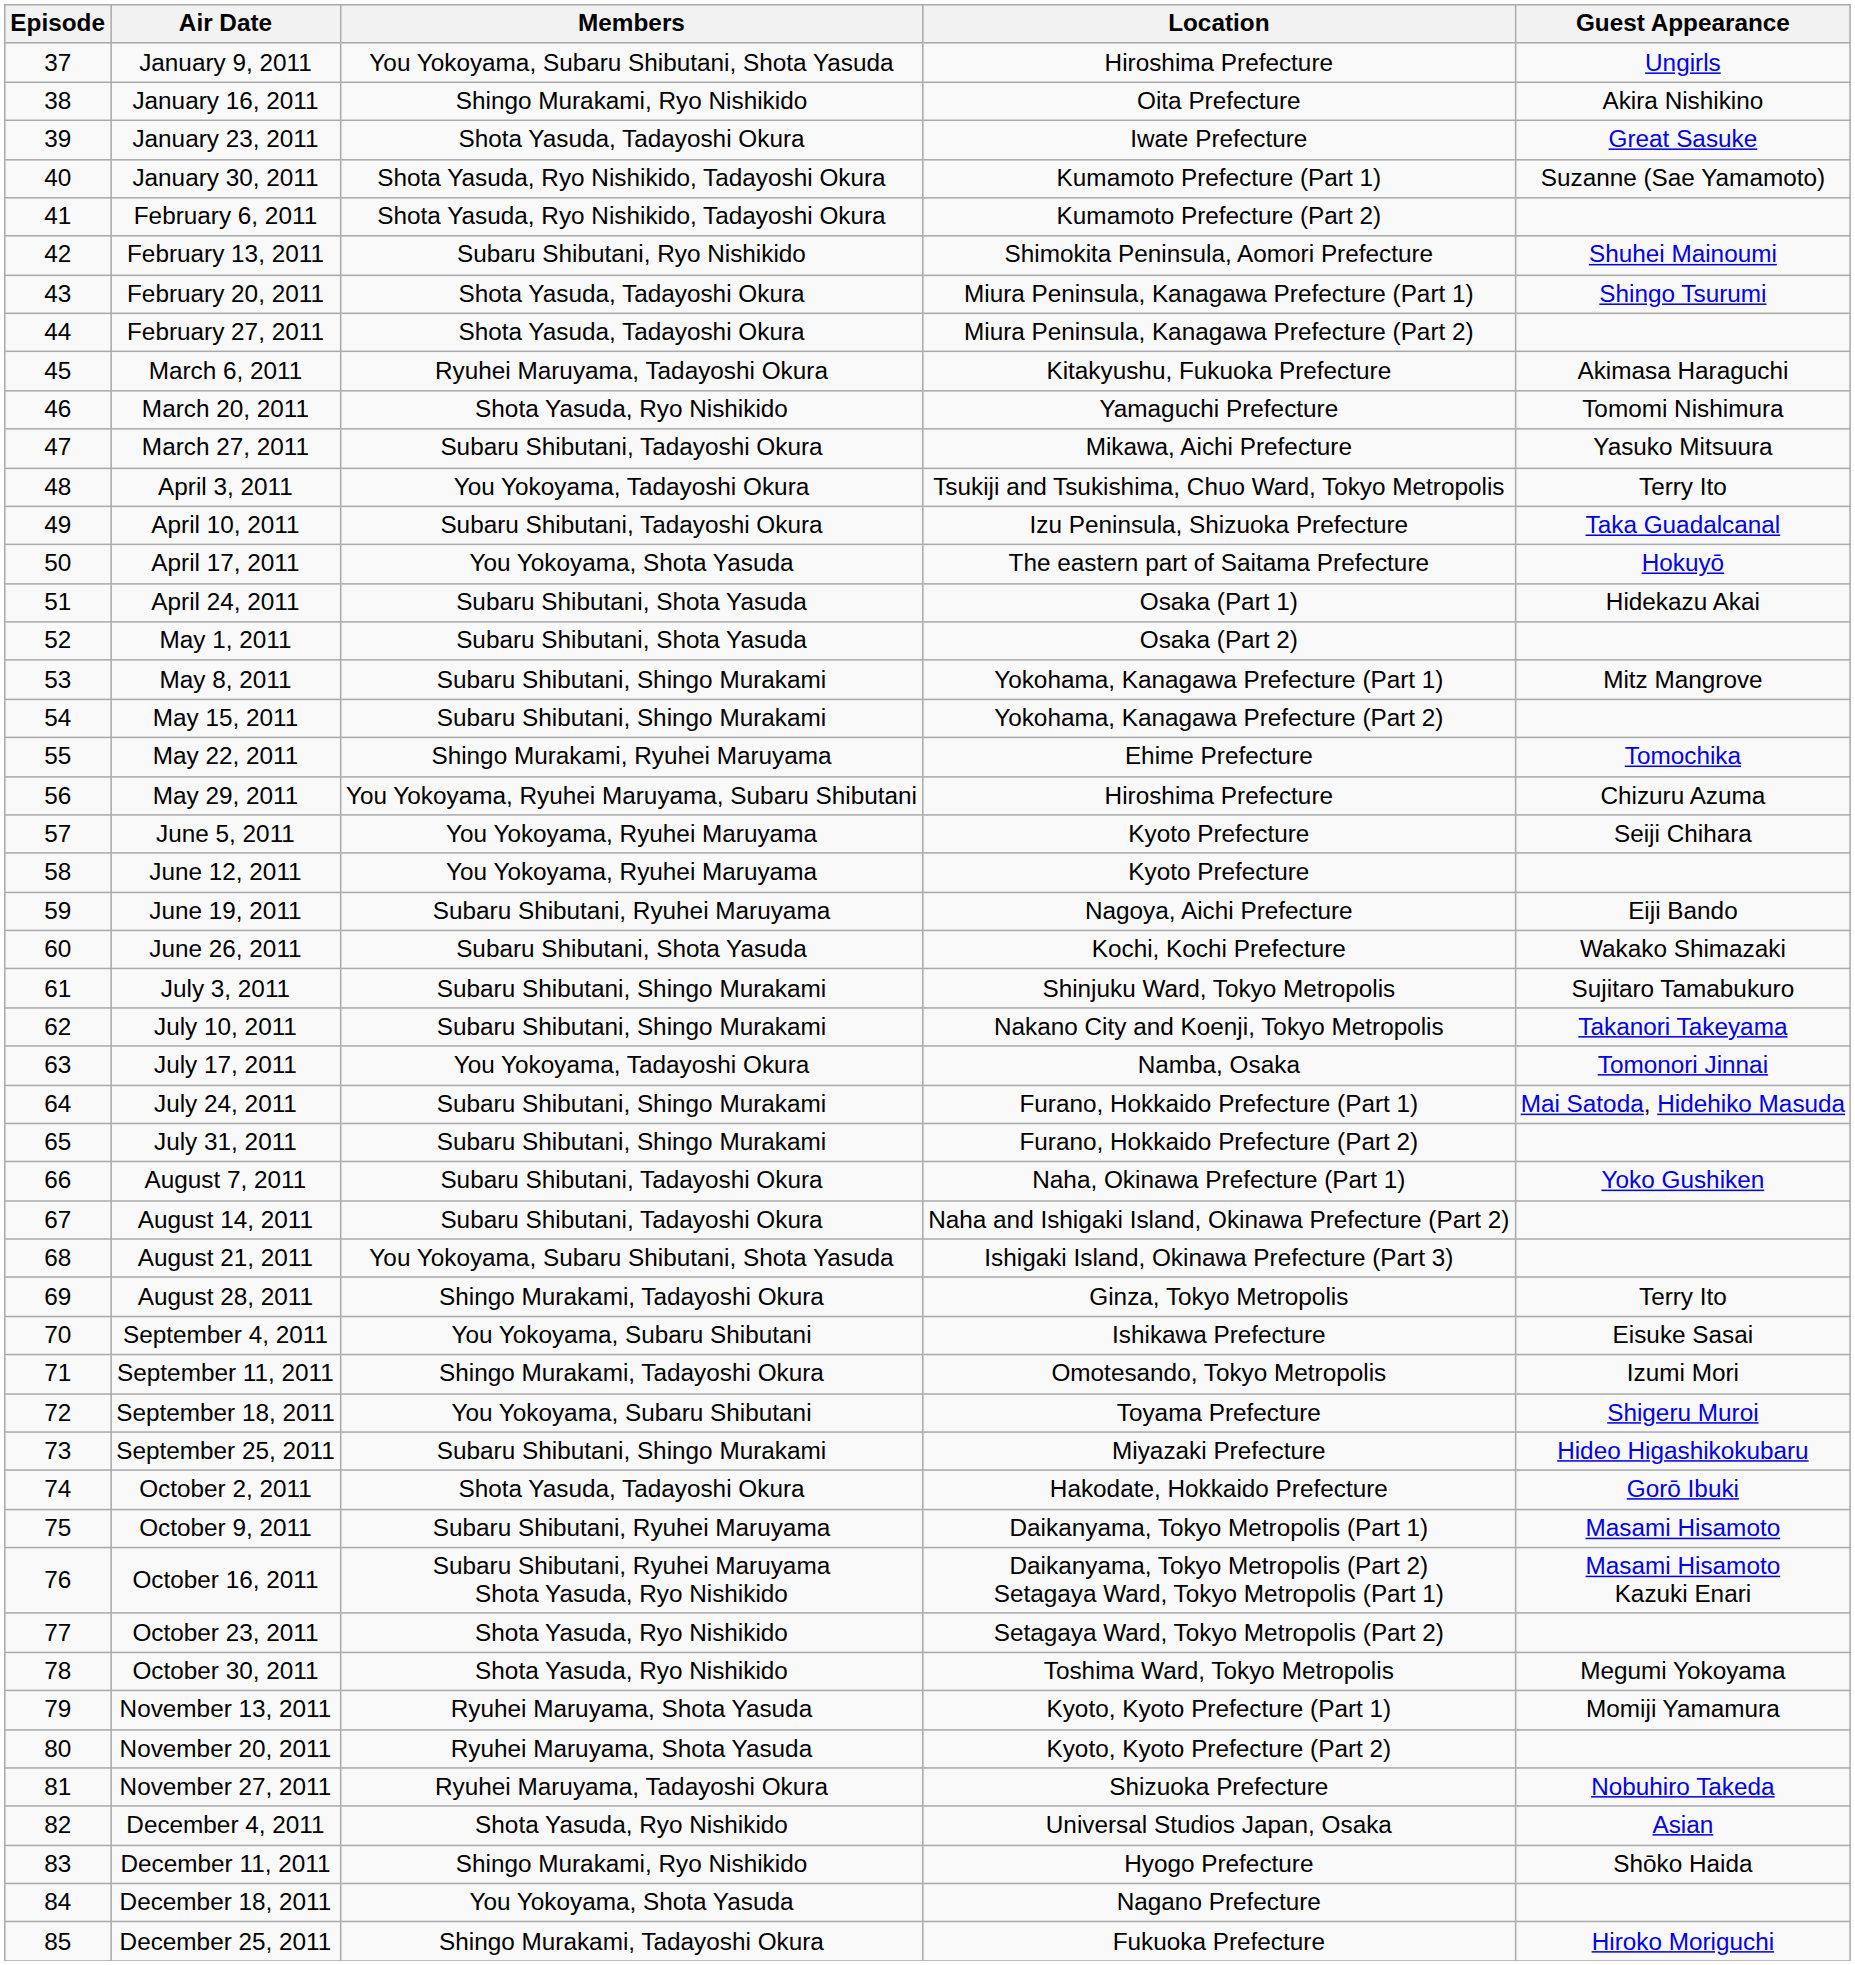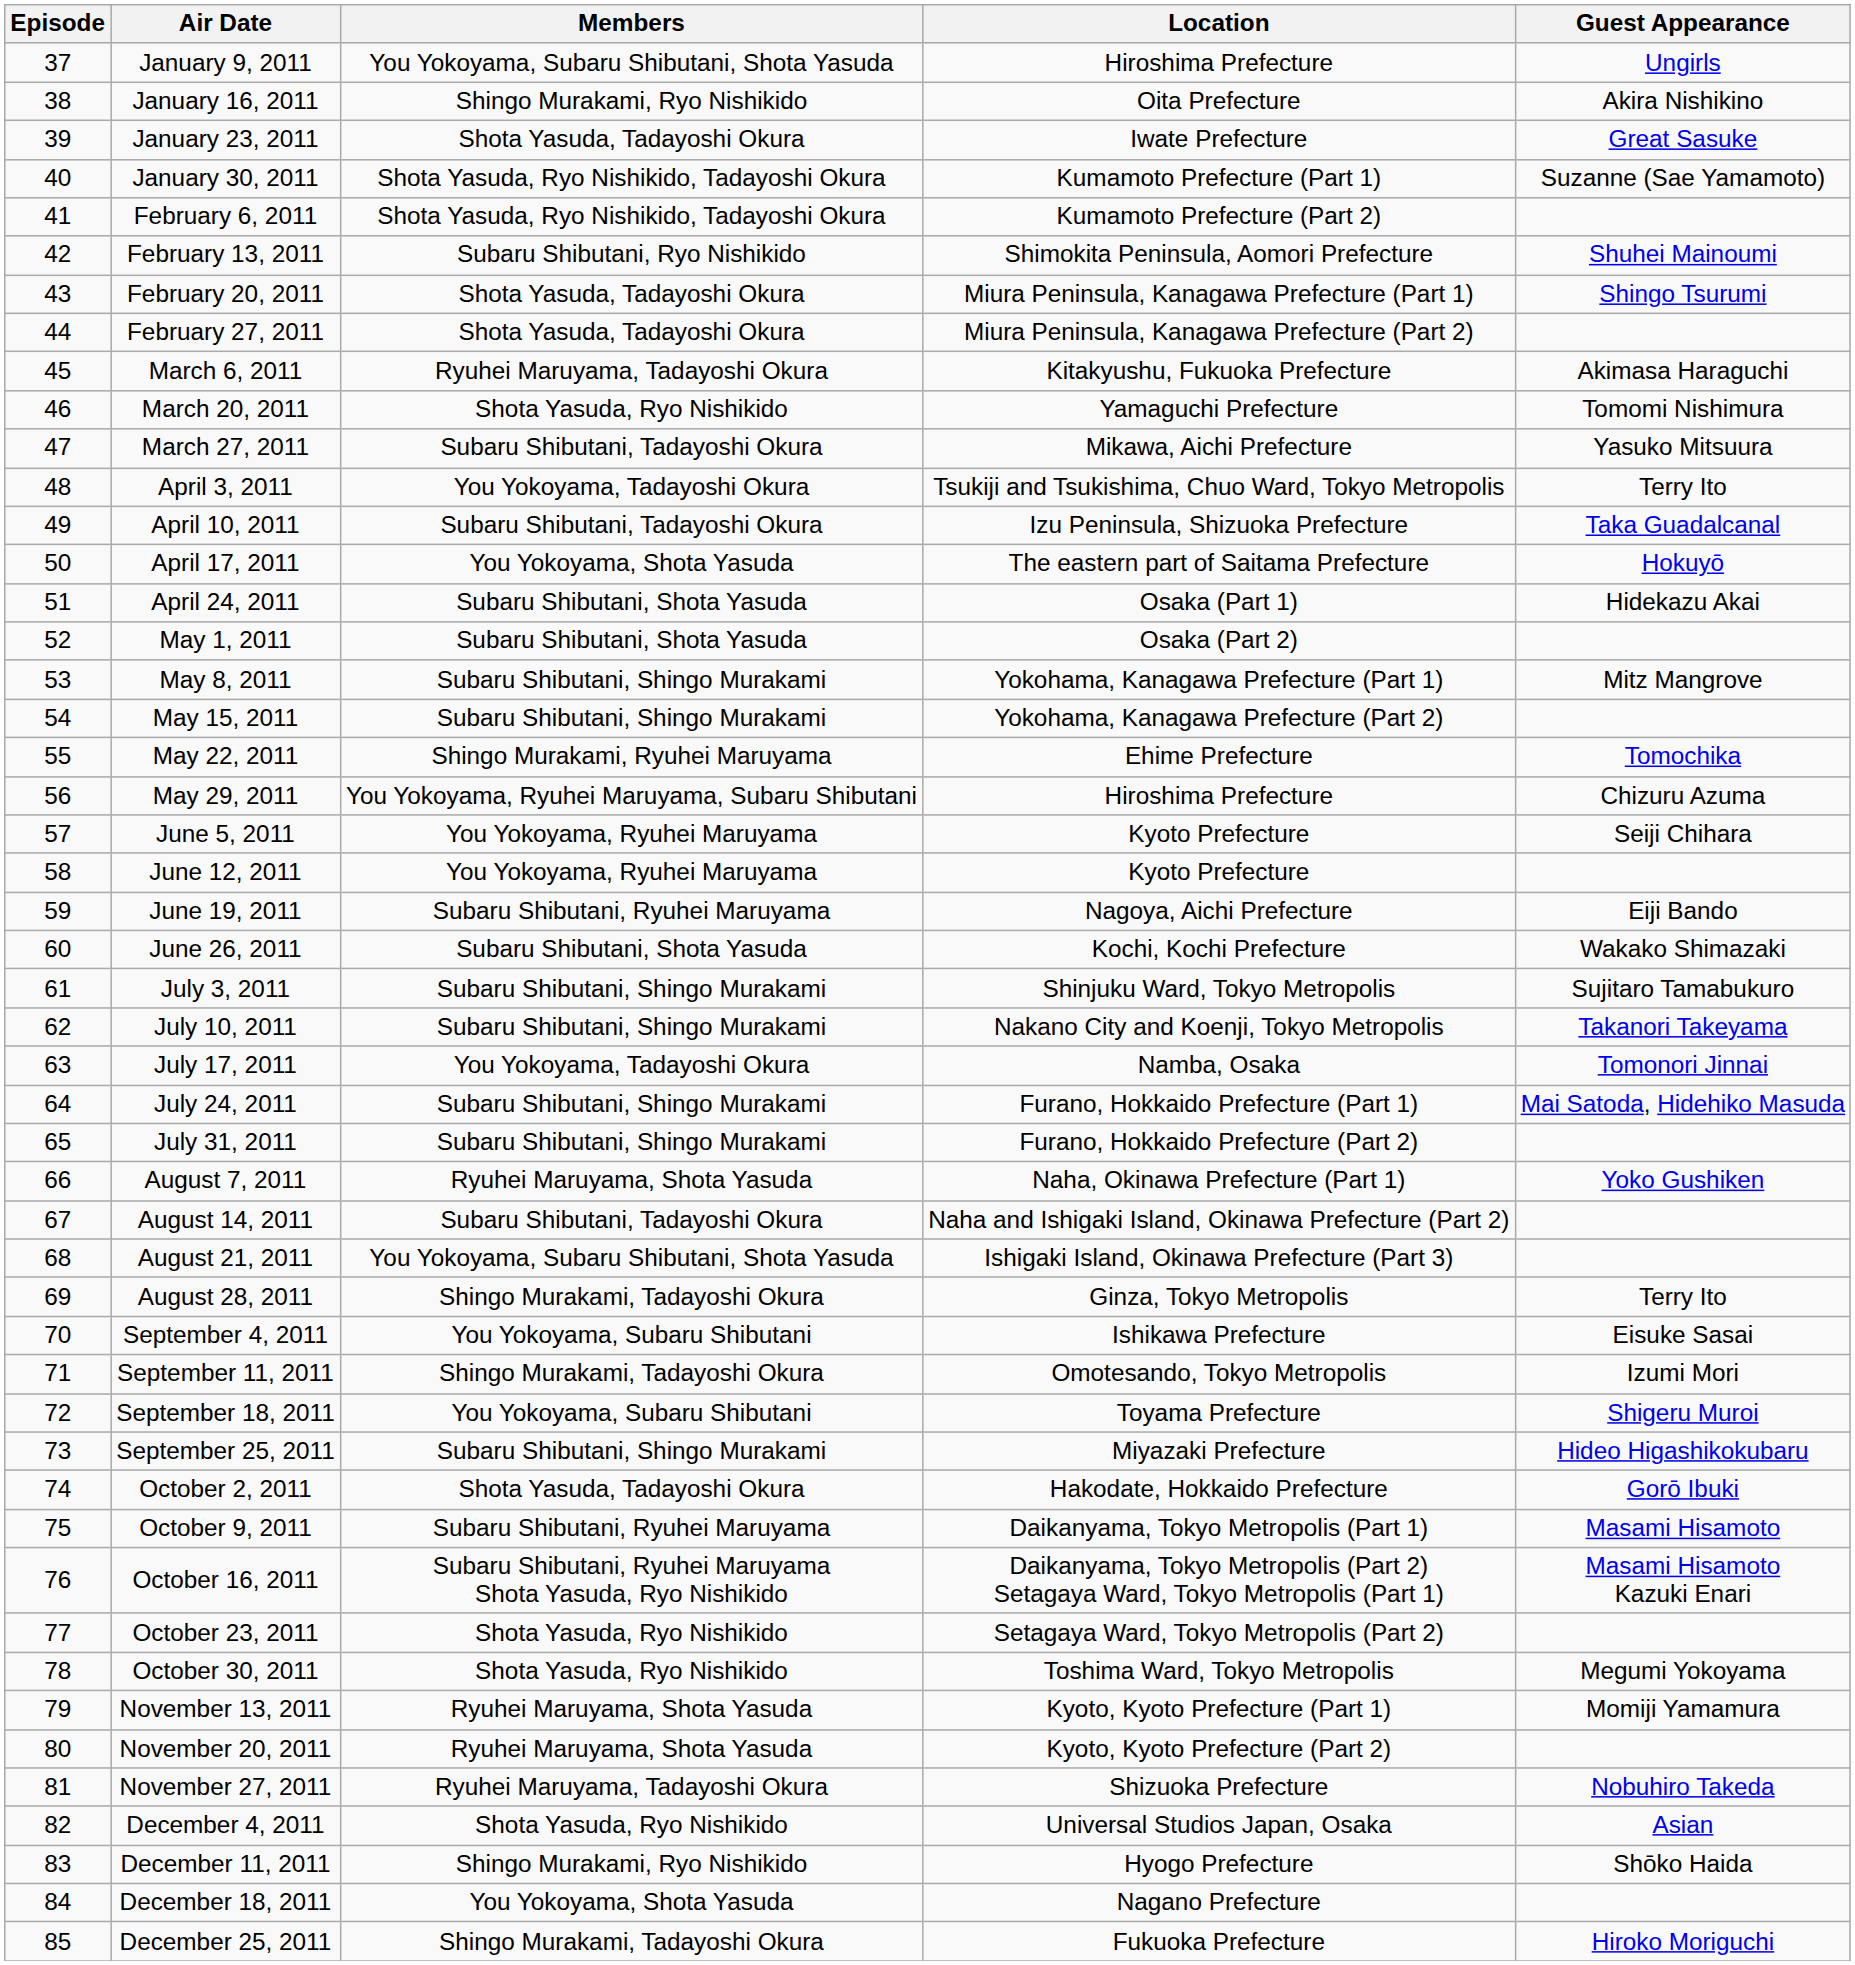August 7, 2011 | Members: Subaru Shibutani, Tadayoshi Okura -> Ryuhei Maruyama, Shota Yasuda
